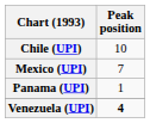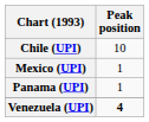Mexico (UPI) | Peak position: 7 -> 1
